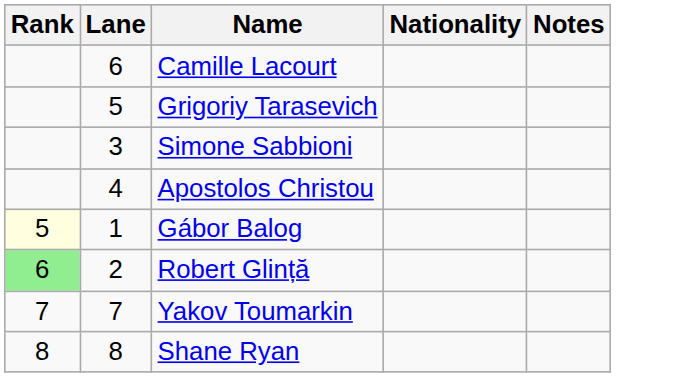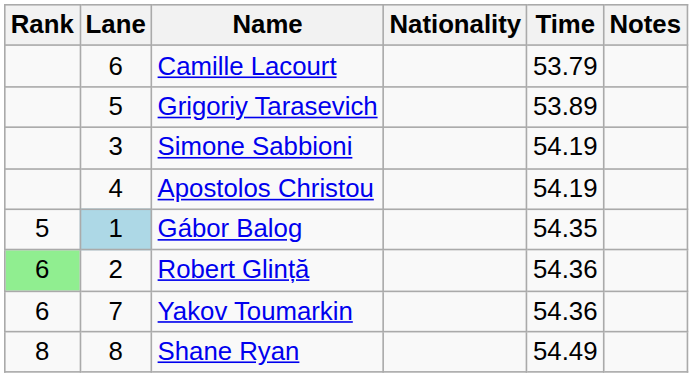+ column: Time | 53.79 | 53.89 | 54.19 | 54.19 | 54.35 | 54.36 | 54.36 | 54.49
Gábor Balog | Rank: lightyellow background -> no background
Gábor Balog | Lane: no background -> lightblue background
Yakov Toumarkin | Rank: 7 -> 6
